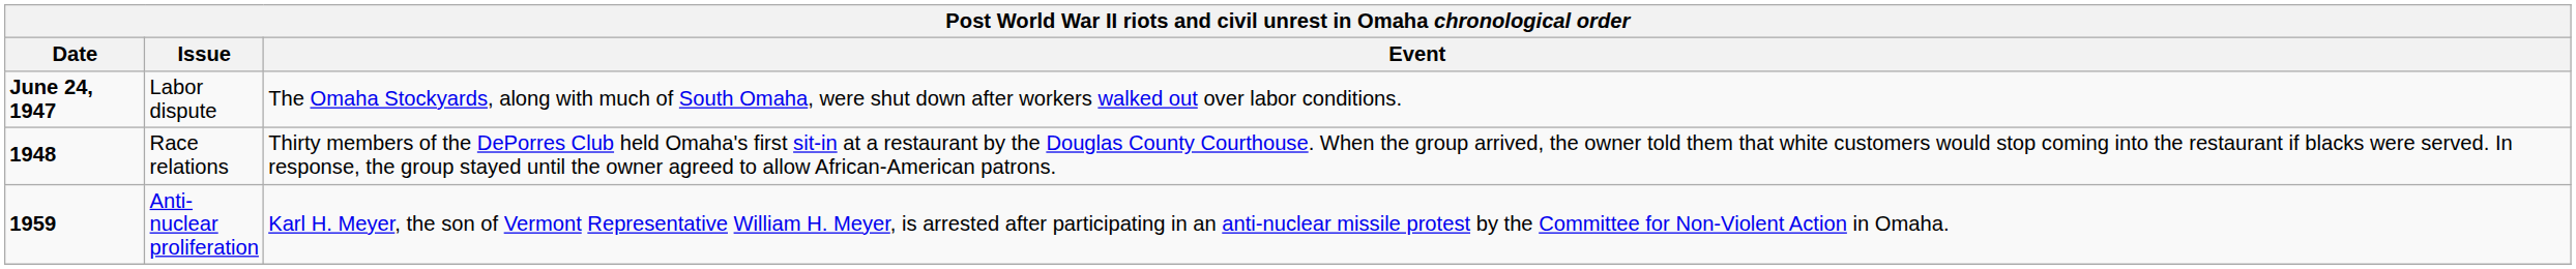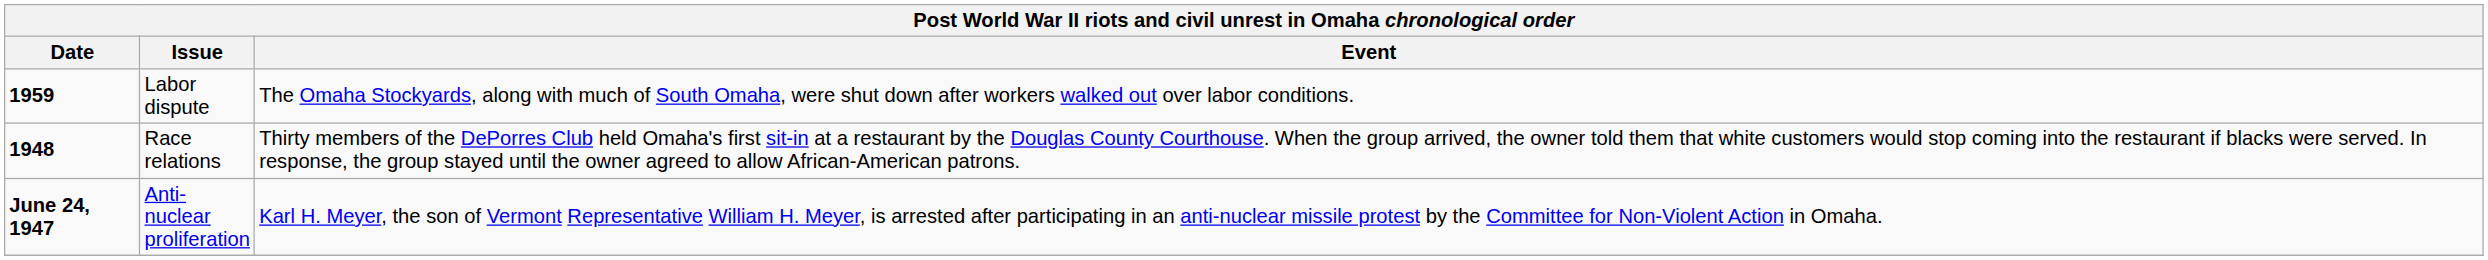Labor dispute | Date: June 24, 1947 -> 1959
Anti-nuclear proliferation | Date: 1959 -> June 24, 1947
